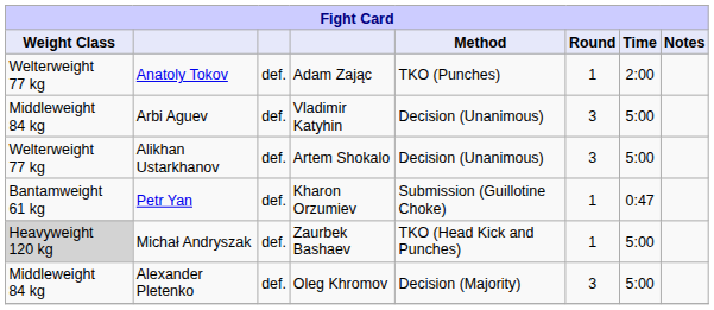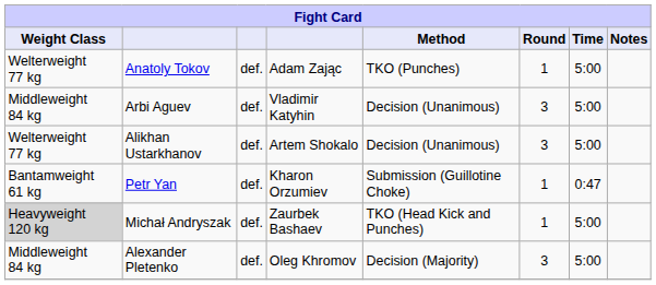Anatoly Tokov | Time: 2:00 -> 5:00
